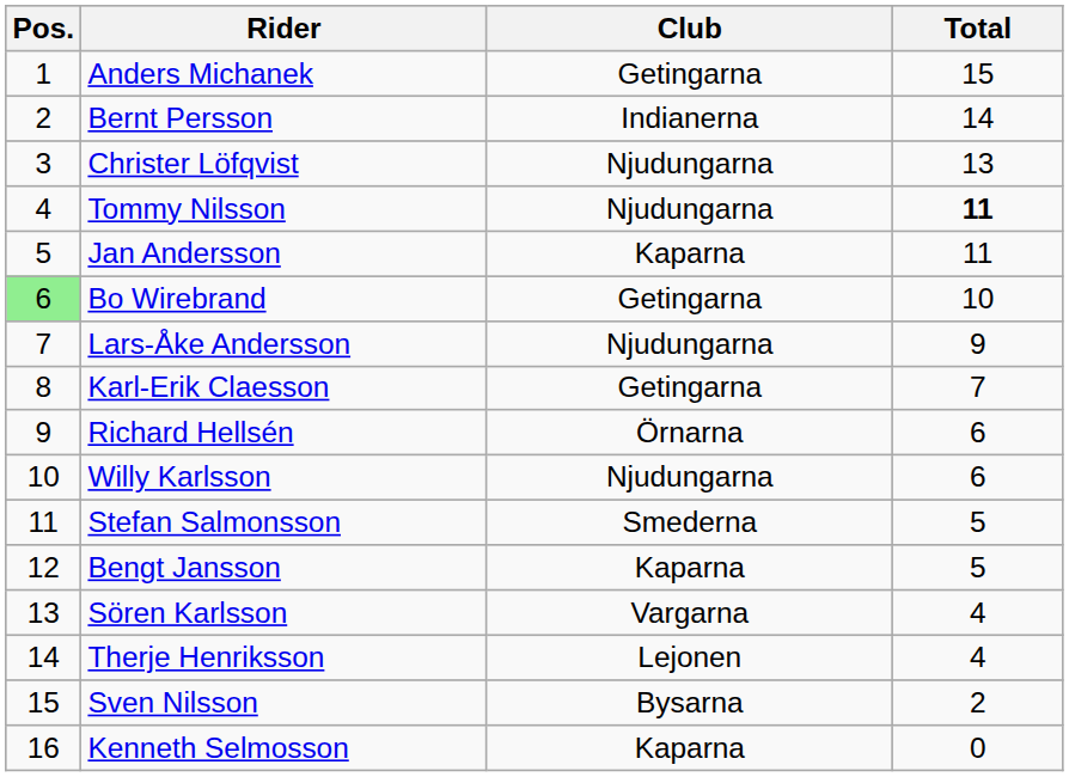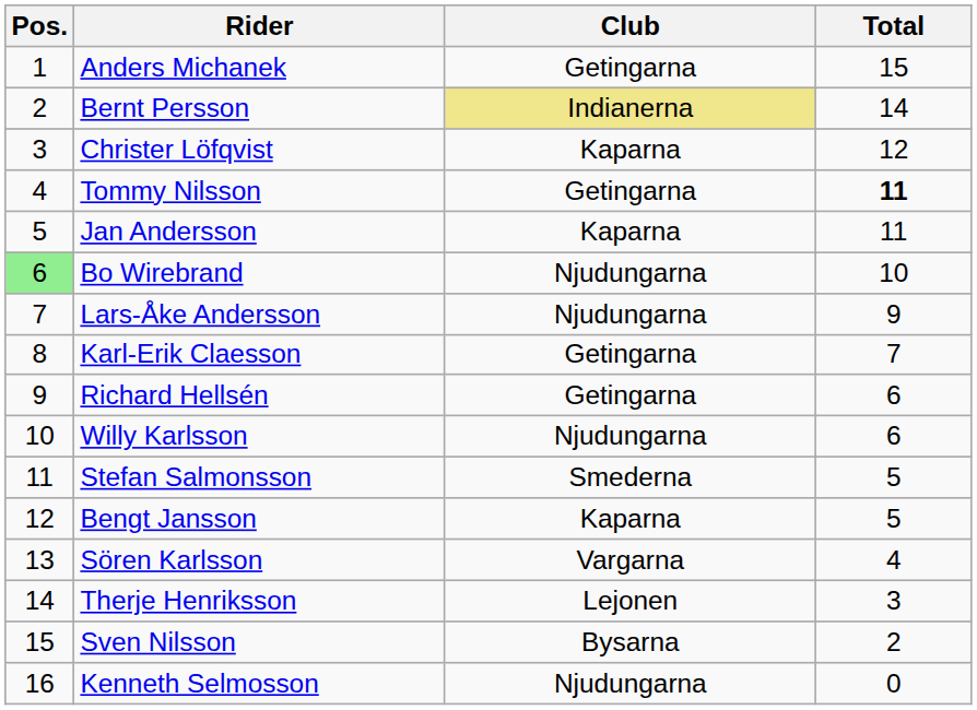Bernt Persson | Club: no background -> khaki background
Christer Löfqvist | Club: Njudungarna -> Kaparna
Christer Löfqvist | Total: 13 -> 12
Tommy Nilsson | Club: Njudungarna -> Getingarna
Bo Wirebrand | Club: Getingarna -> Njudungarna
Richard Hellsén | Club: Örnarna -> Getingarna
Therje Henriksson | Total: 4 -> 3
Kenneth Selmosson | Club: Kaparna -> Njudungarna
